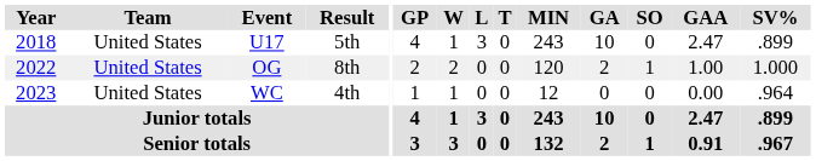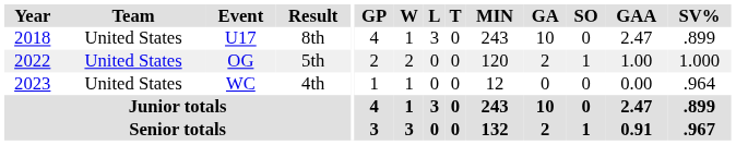U17 | Result: 5th -> 8th
OG | Result: 8th -> 5th
